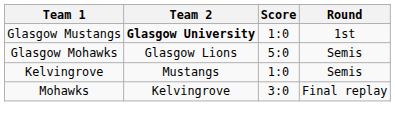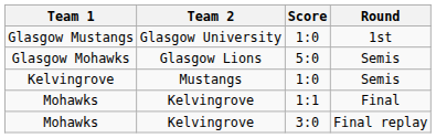Glasgow Mustangs | Team 2: bold -> normal
+ row: Mohawks | Kelvingrove | 1:1 | Final
